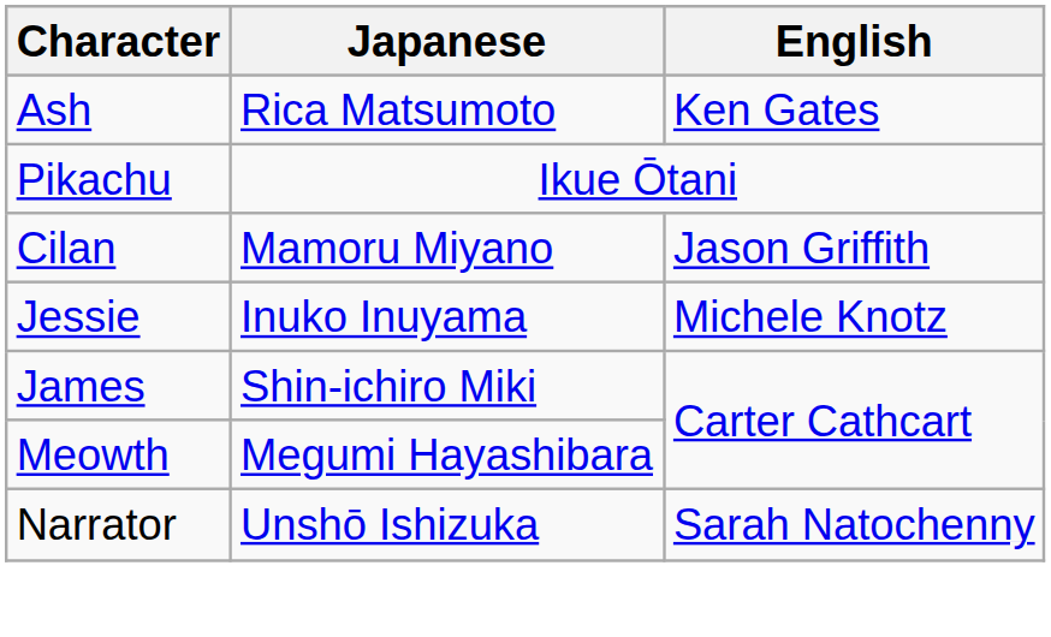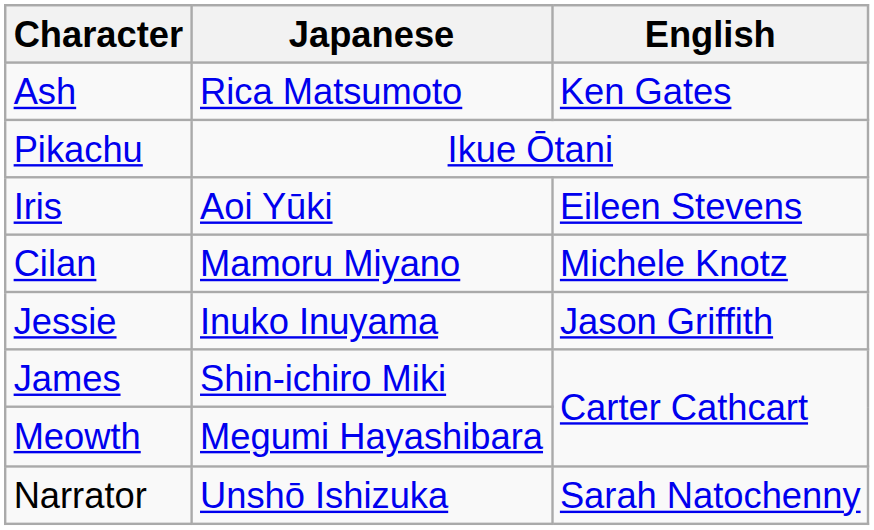+ row: Iris | Aoi Yūki | Eileen Stevens
Cilan | English: Jason Griffith -> Michele Knotz
Jessie | English: Michele Knotz -> Jason Griffith
